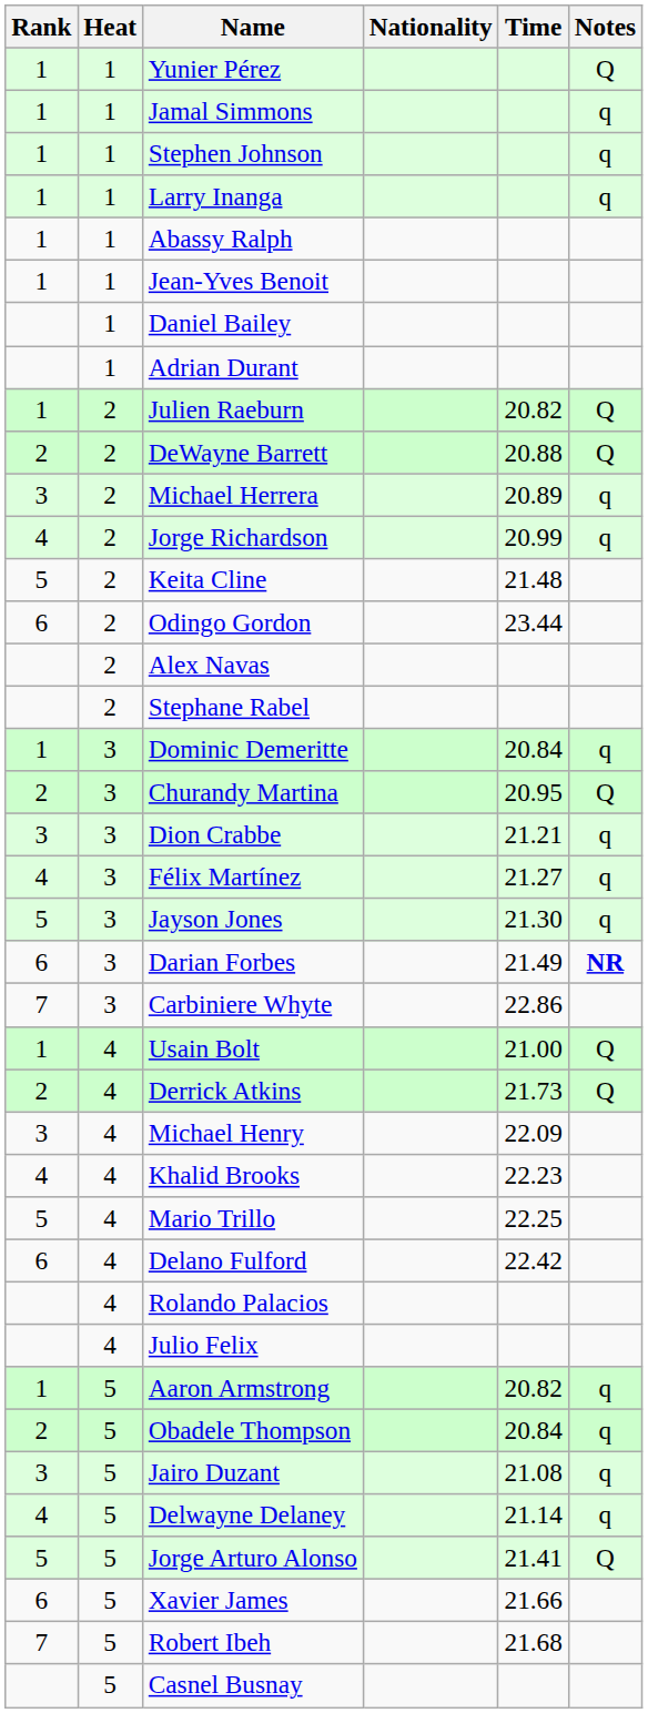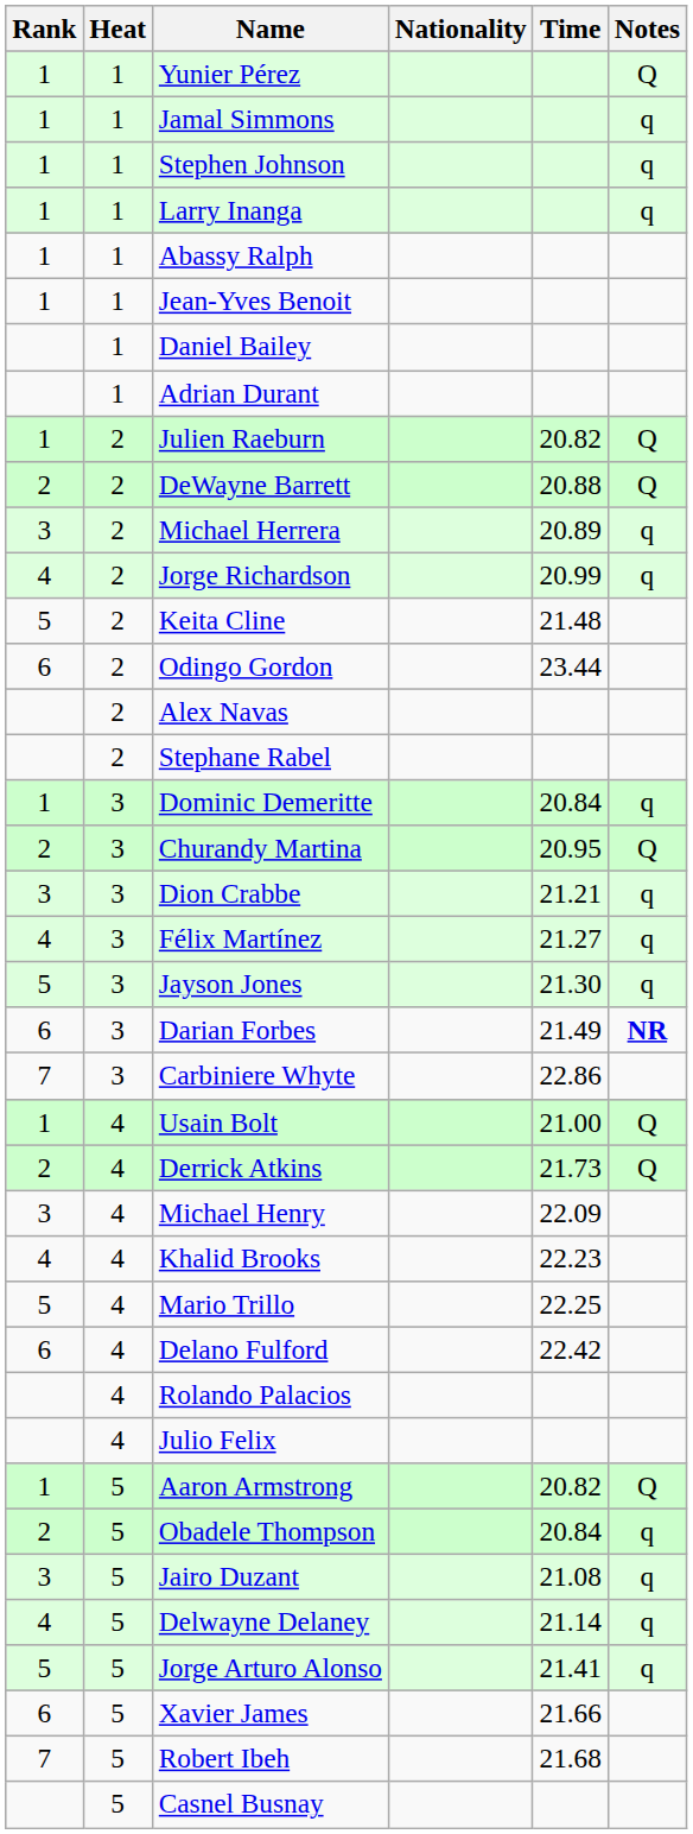Aaron Armstrong | Notes: q -> Q
Jorge Arturo Alonso | Notes: Q -> q
